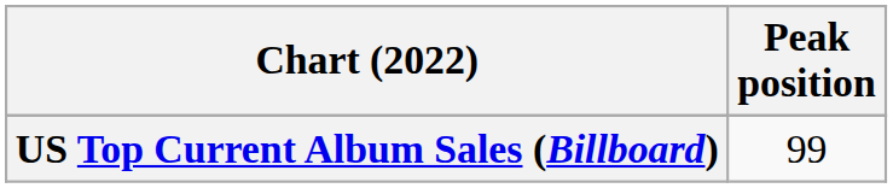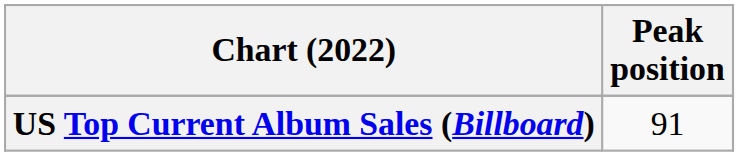US Top Current Album Sales (Billboard) | Peak position: 99 -> 91
